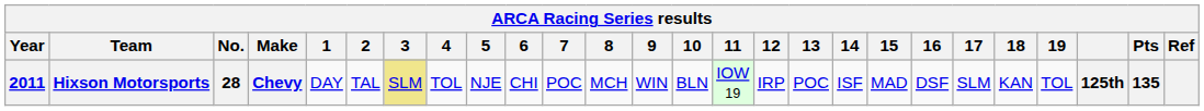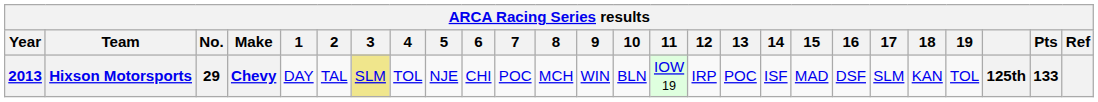Hixson Motorsports | Year: 2011 -> 2013
Hixson Motorsports | No.: 28 -> 29
Hixson Motorsports | Pts: 135 -> 133
